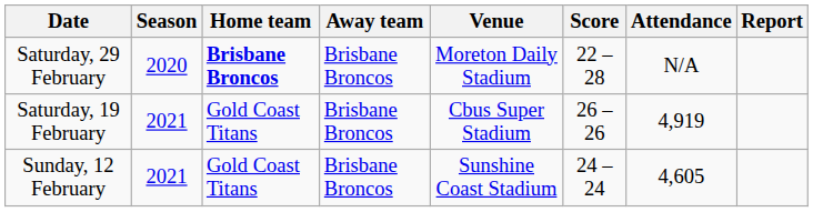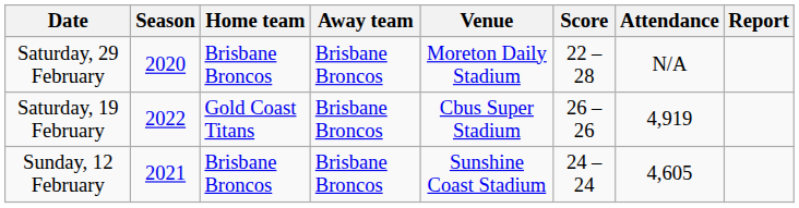Saturday, 29 February | Home team: bold -> normal
Saturday, 19 February | Season: 2021 -> 2022
Sunday, 12 February | Home team: Gold Coast Titans -> Brisbane Broncos
